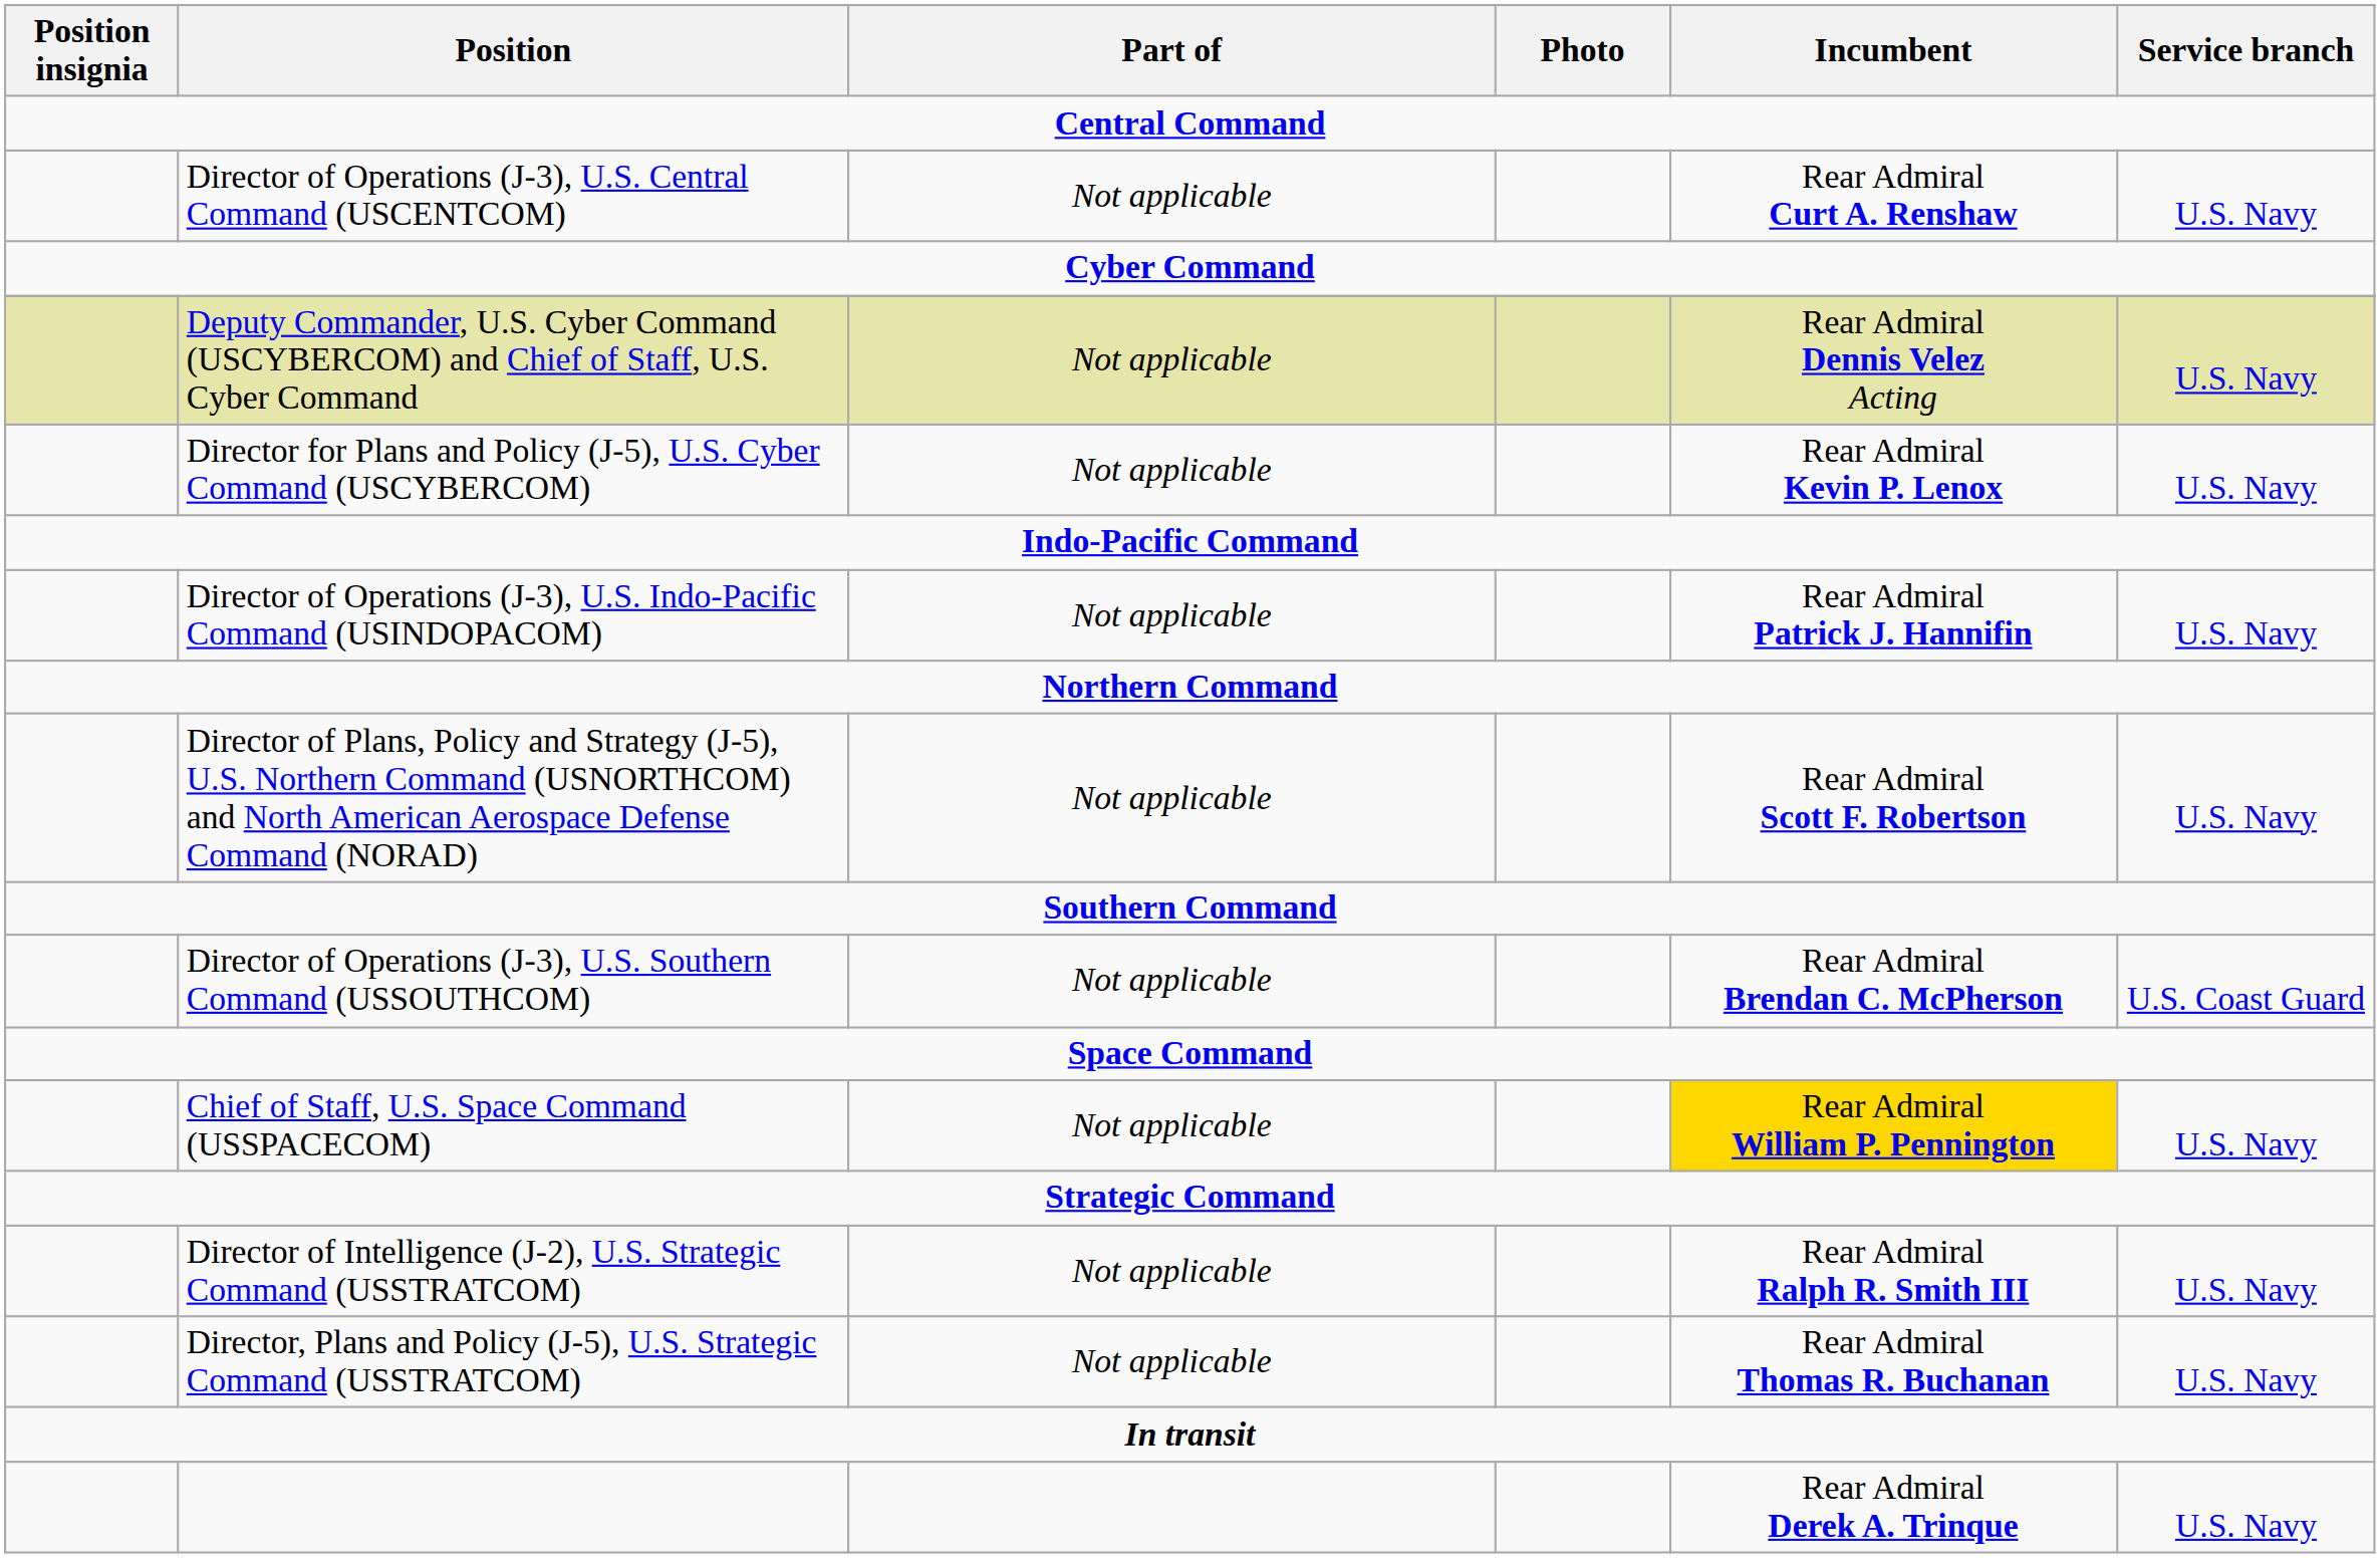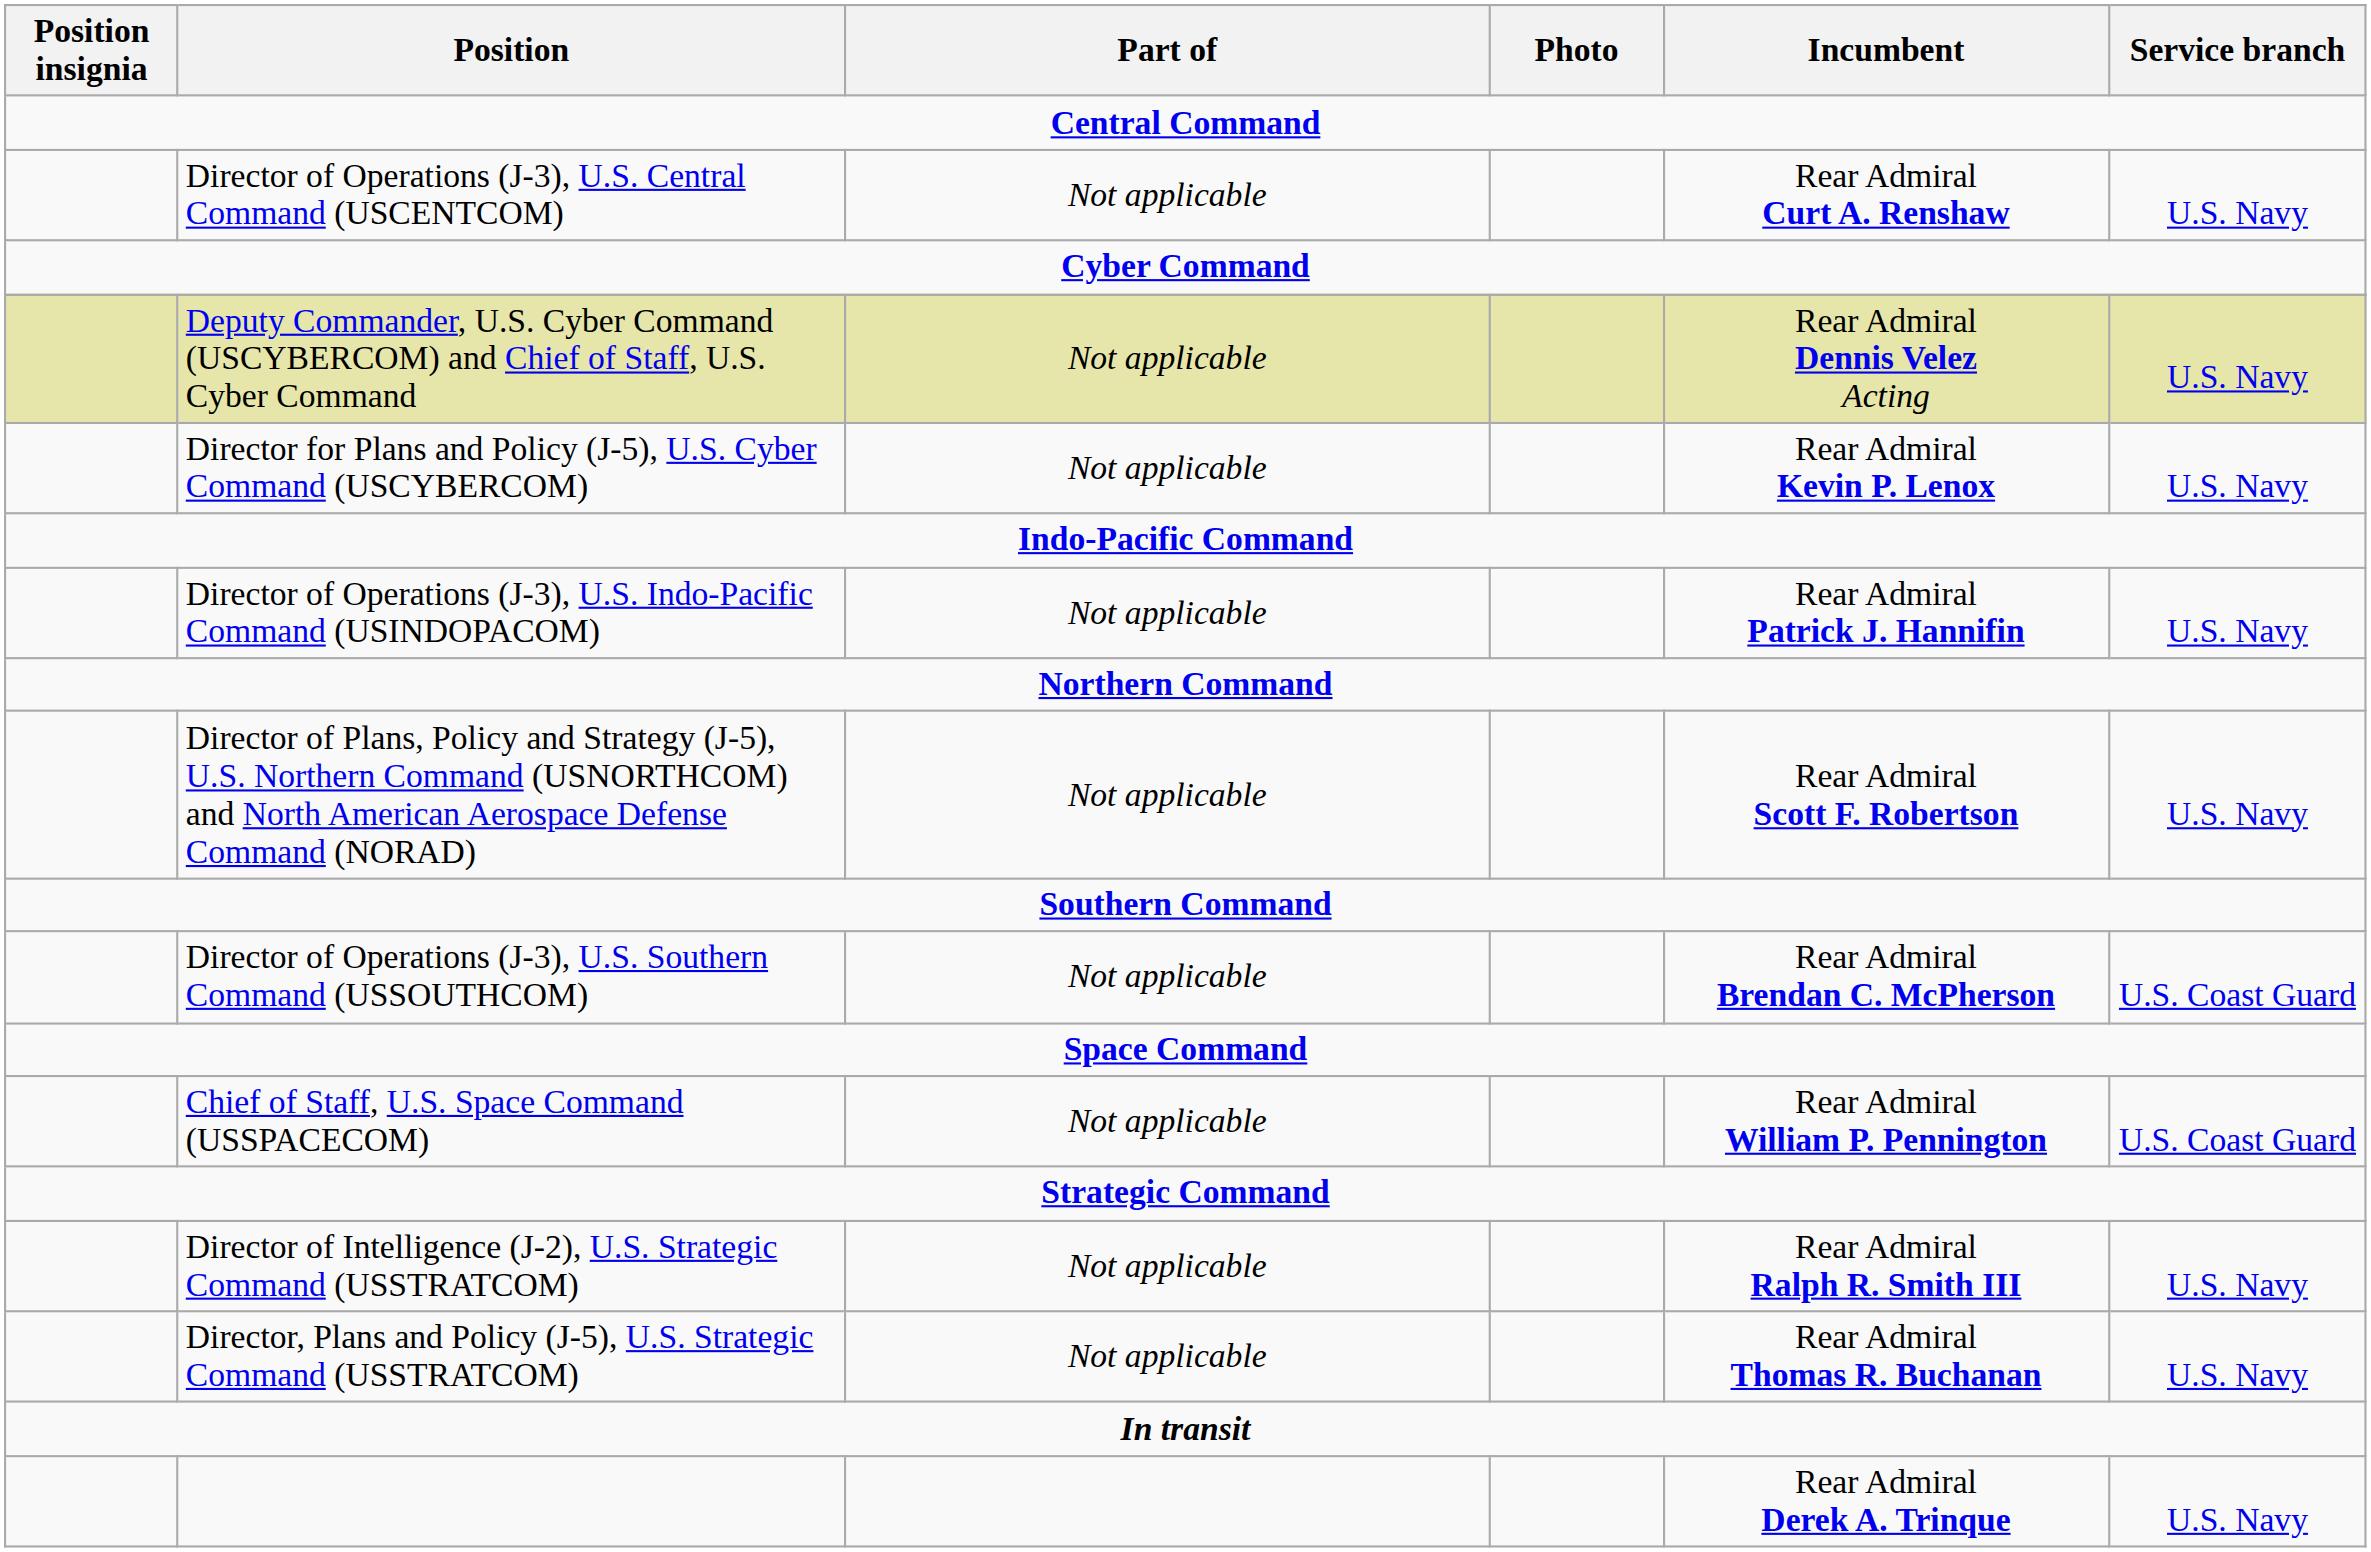Chief of Staff, U.S. Space Command (USSPACECOM) | Incumbent: gold background -> no background
Chief of Staff, U.S. Space Command (USSPACECOM) | Service branch: U.S. Navy -> U.S. Coast Guard
